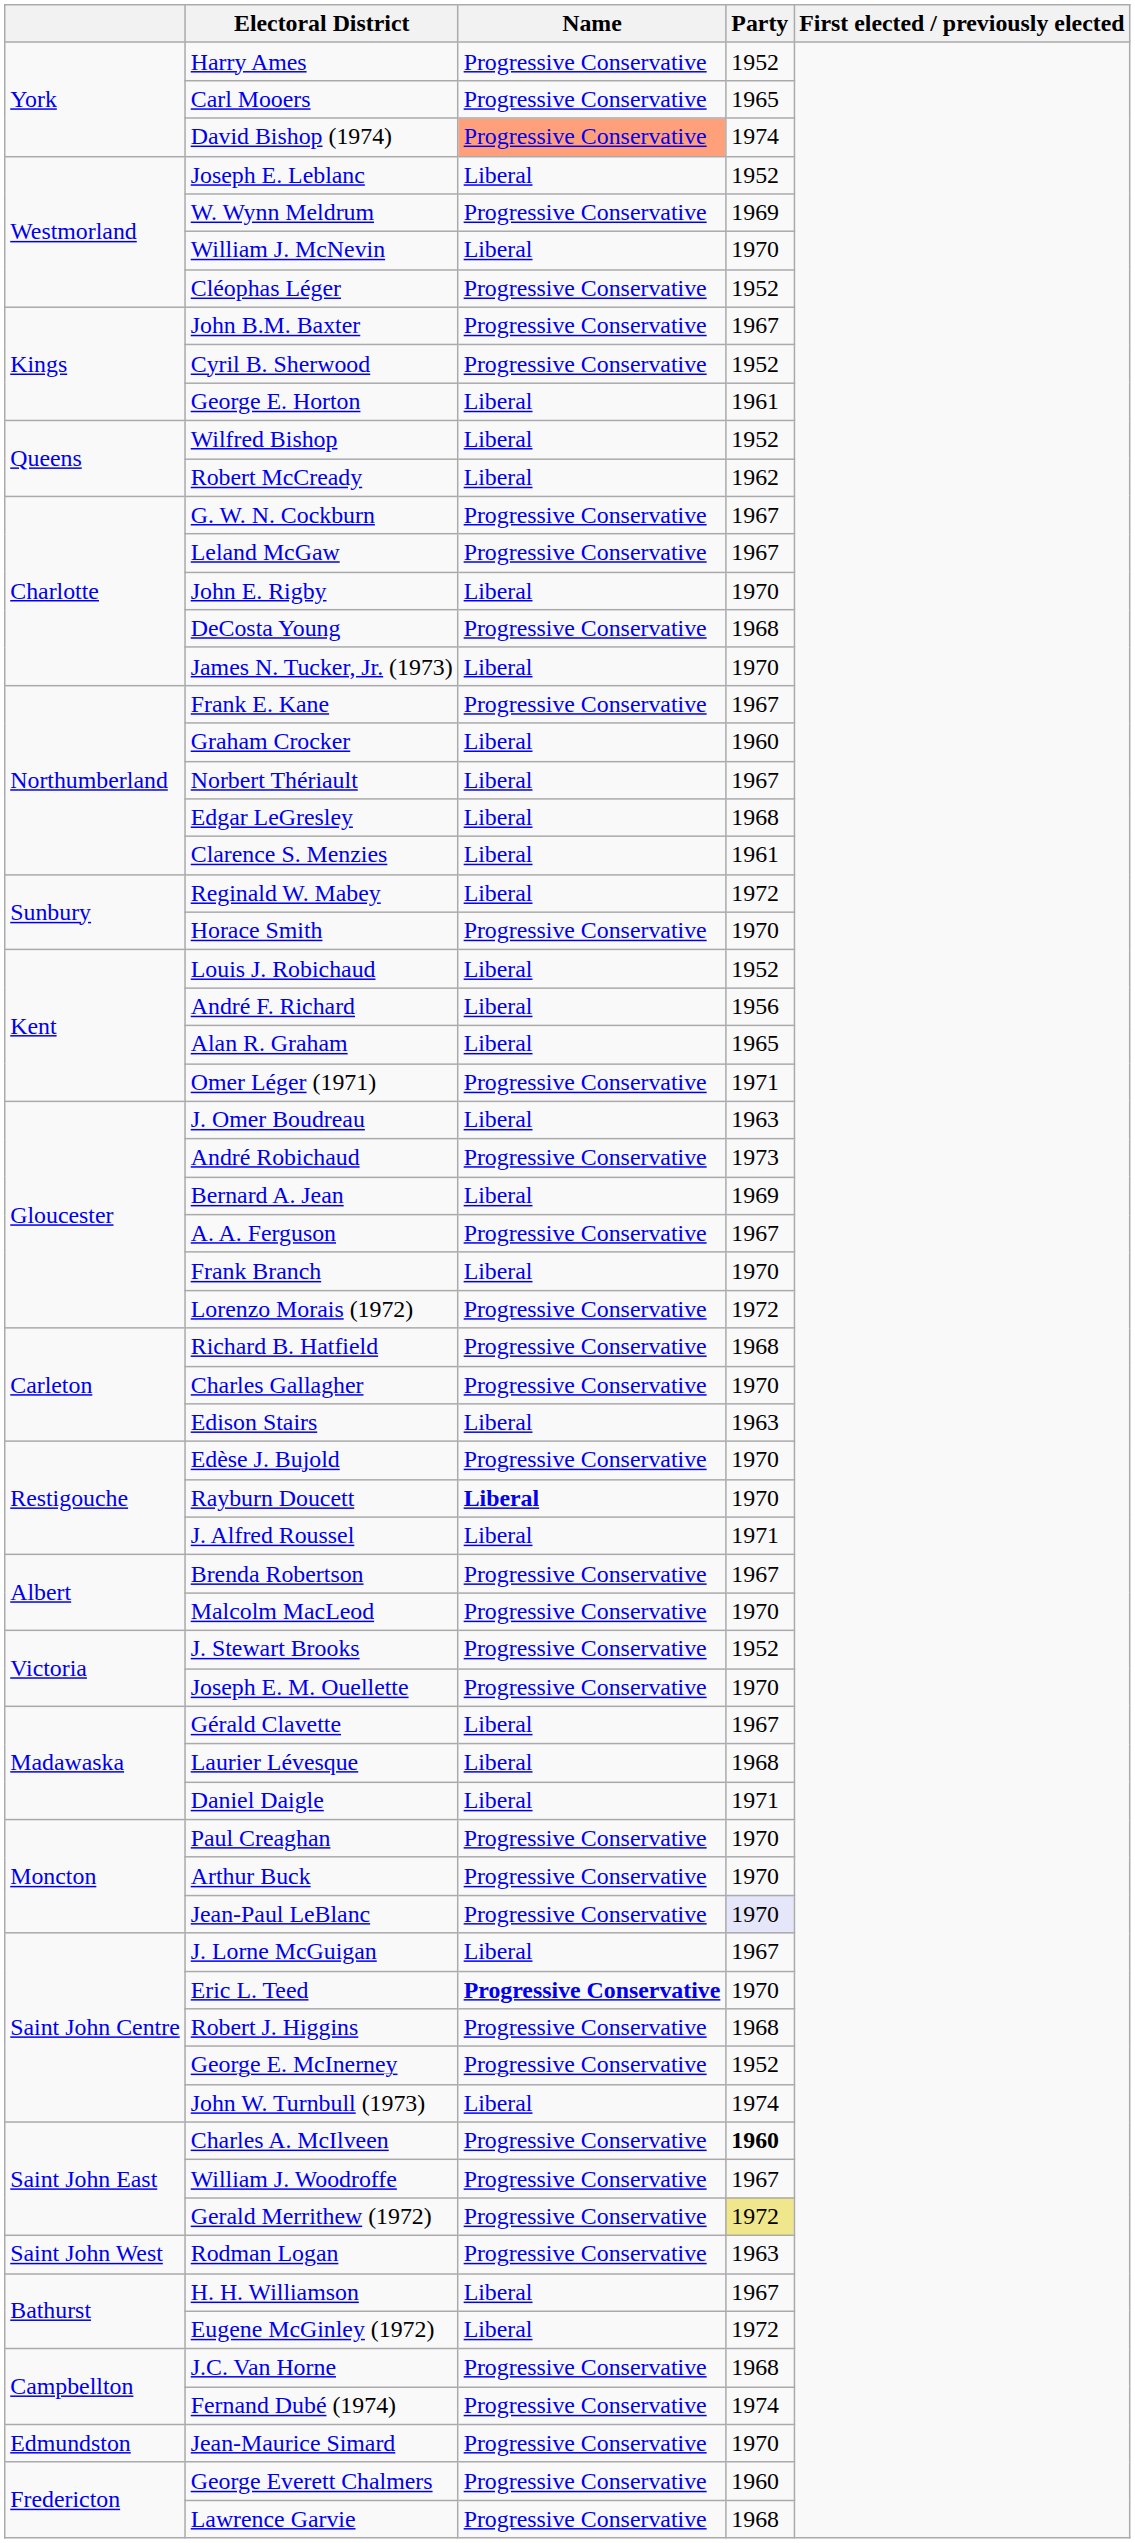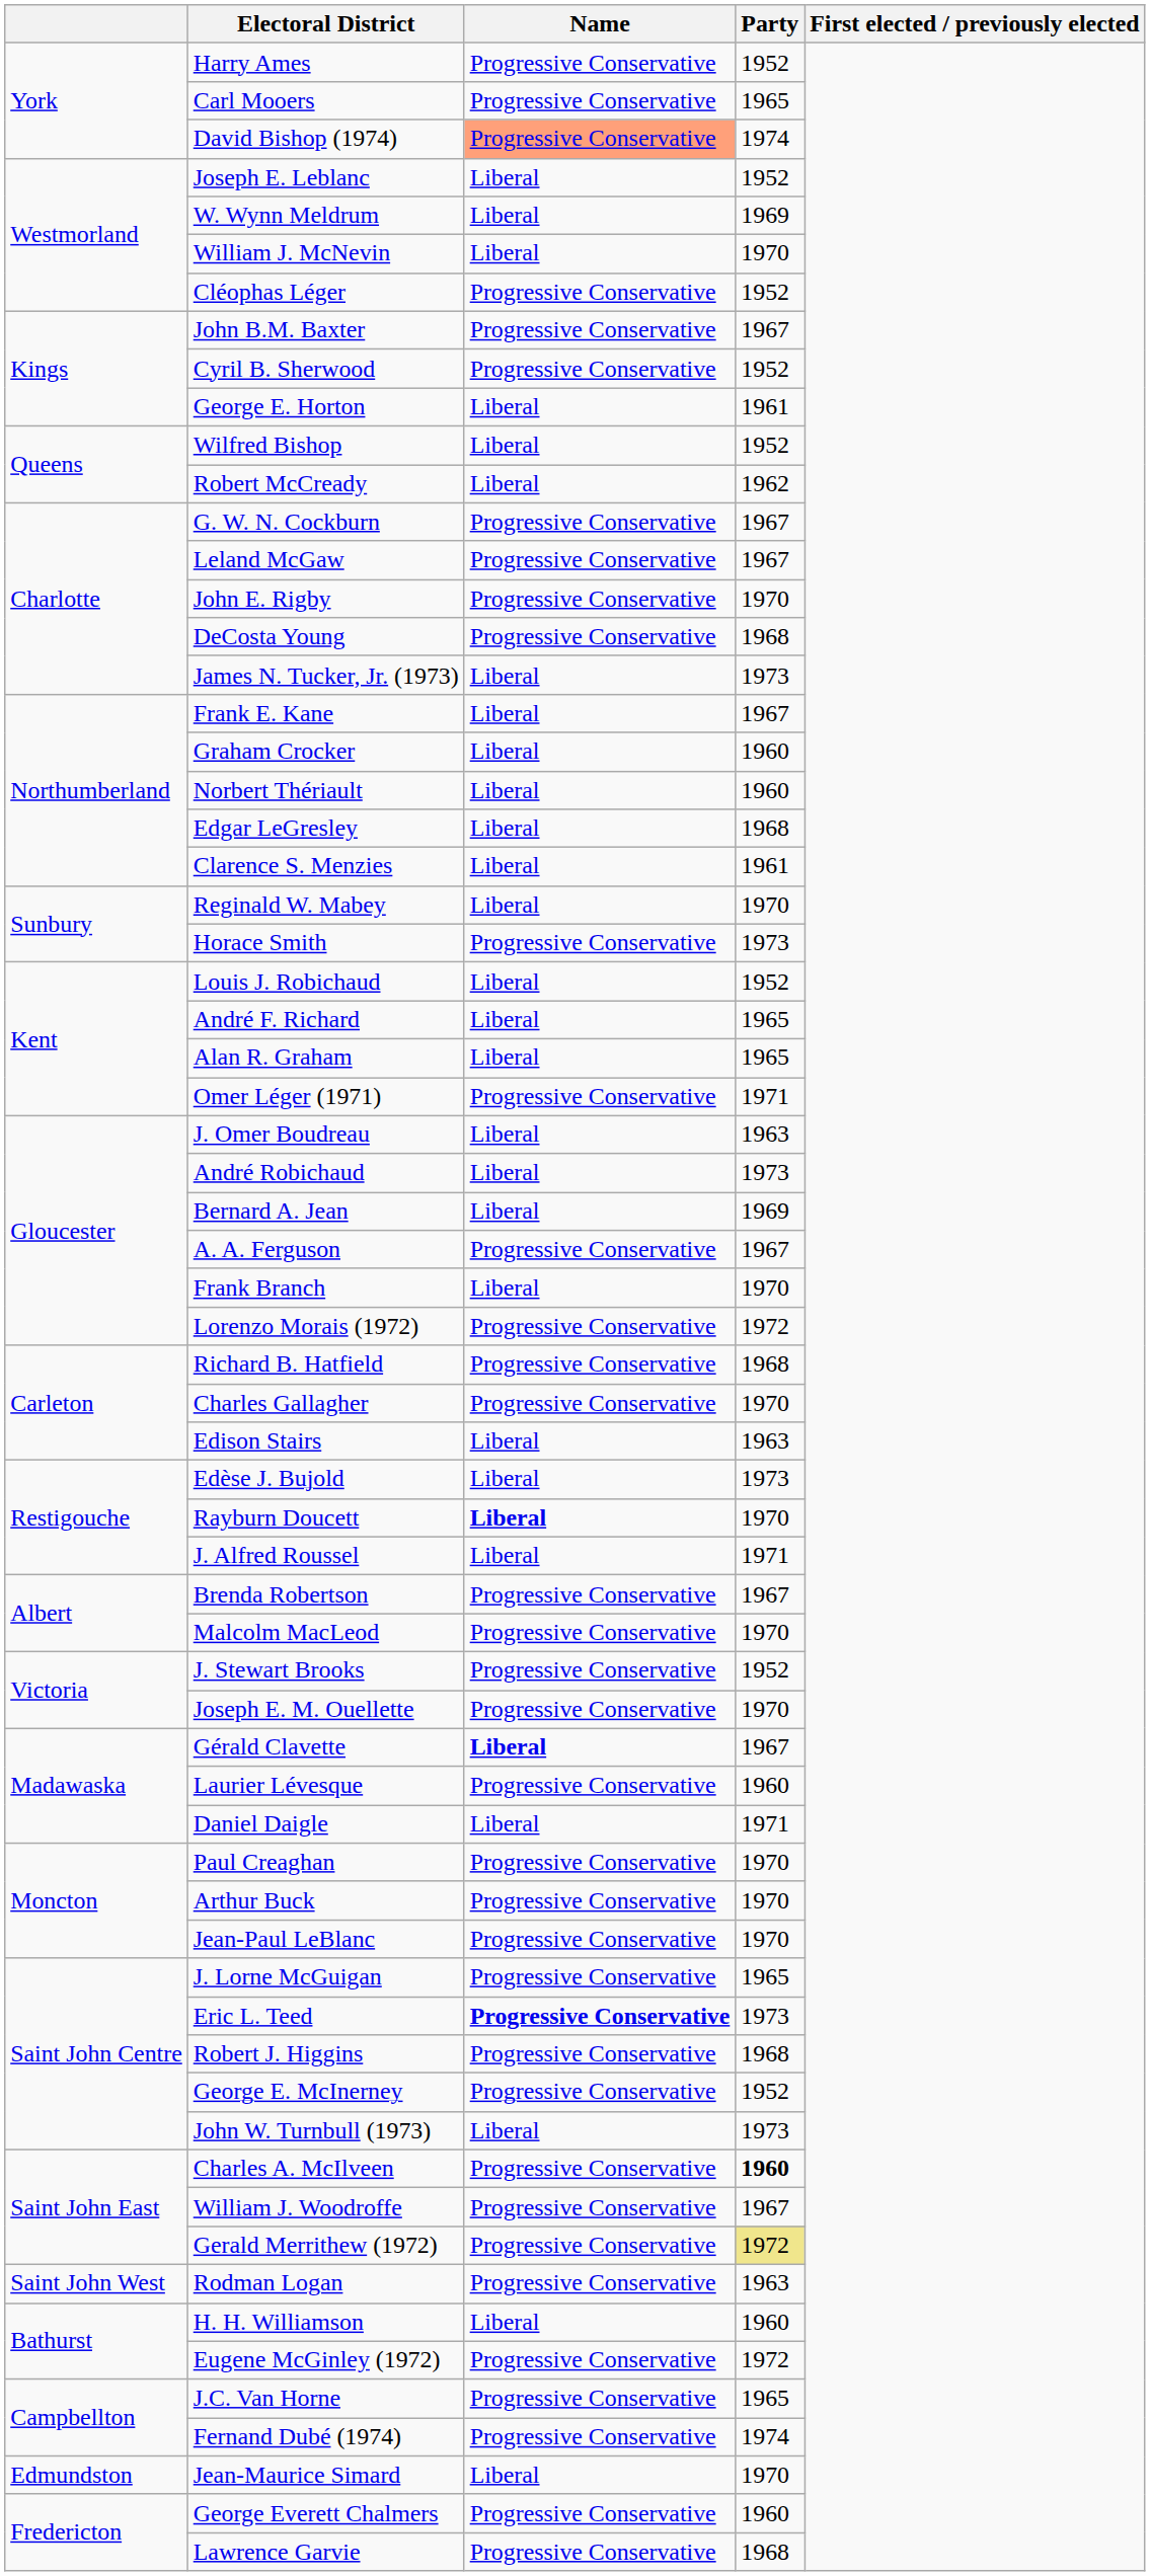W. Wynn Meldrum | Name: Progressive Conservative -> Liberal
John E. Rigby | Name: Liberal -> Progressive Conservative
James N. Tucker, Jr. (1973) | Party: 1970 -> 1973
Frank E. Kane | Name: Progressive Conservative -> Liberal
Norbert Thériault | Party: 1967 -> 1960
Reginald W. Mabey | Party: 1972 -> 1970
Horace Smith | Party: 1970 -> 1973
André F. Richard | Party: 1956 -> 1965
André Robichaud | Name: Progressive Conservative -> Liberal
Edèse J. Bujold | Name: Progressive Conservative -> Liberal
Edèse J. Bujold | Party: 1970 -> 1973
Gérald Clavette | Name: normal -> bold
Laurier Lévesque | Name: Liberal -> Progressive Conservative
Laurier Lévesque | Party: 1968 -> 1960
Jean-Paul LeBlanc | Party: lavender background -> no background
J. Lorne McGuigan | Name: Liberal -> Progressive Conservative
J. Lorne McGuigan | Party: 1967 -> 1965
Eric L. Teed | Party: 1970 -> 1973
John W. Turnbull (1973) | Party: 1974 -> 1973
H. H. Williamson | Party: 1967 -> 1960
Eugene McGinley (1972) | Name: Liberal -> Progressive Conservative
J.C. Van Horne | Party: 1968 -> 1965
Jean-Maurice Simard | Name: Progressive Conservative -> Liberal
